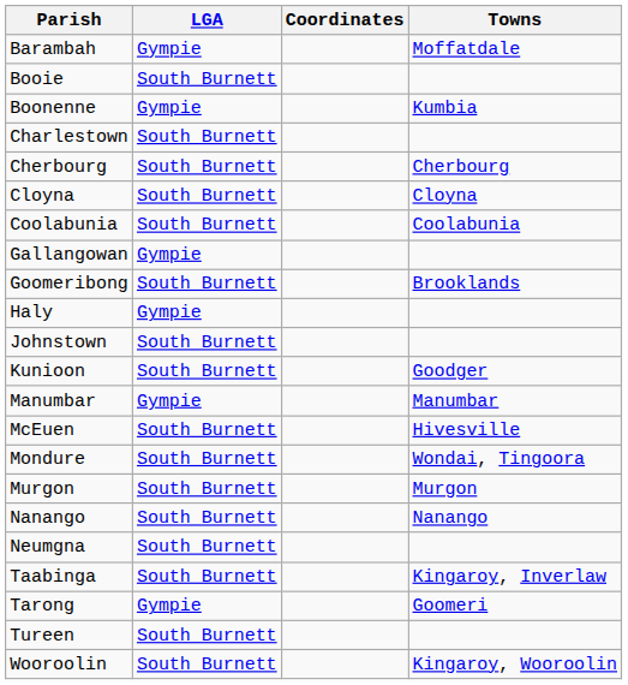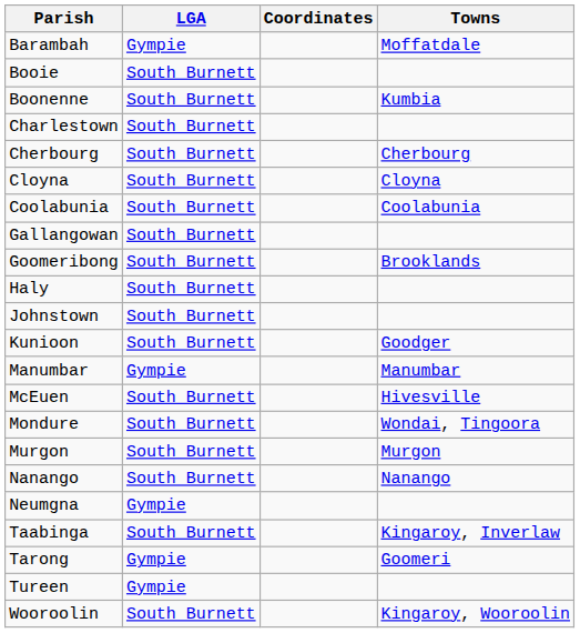Boonenne | LGA: Gympie -> South Burnett
Gallangowan | LGA: Gympie -> South Burnett
Haly | LGA: Gympie -> South Burnett
Neumgna | LGA: South Burnett -> Gympie
Tureen | LGA: South Burnett -> Gympie
